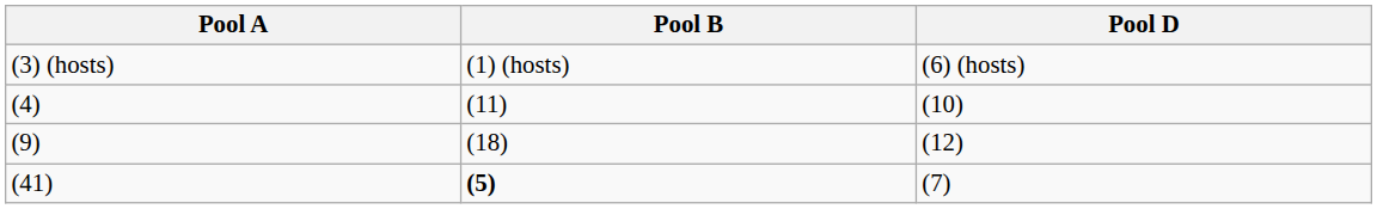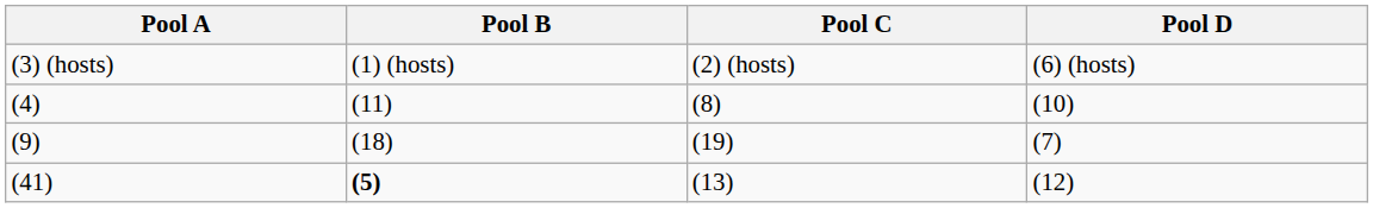+ column: Pool C | (2) (hosts) | (8) | (19) | (13)
(9) | Pool D: (12) -> (7)
(41) | Pool D: (7) -> (12)
